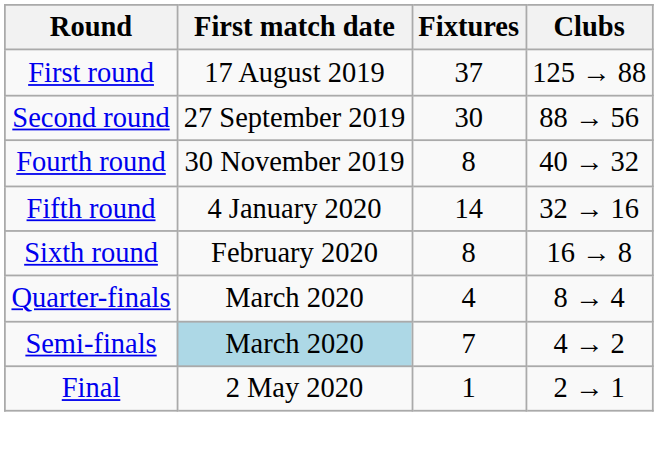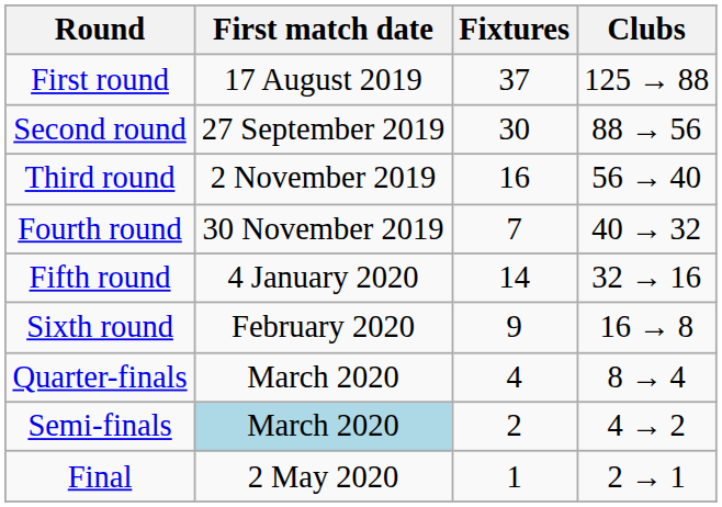+ row: Third round | 2 November 2019 | 16 | 56 → 40
Fourth round | Fixtures: 8 -> 7
Sixth round | Fixtures: 8 -> 9
Semi-finals | Fixtures: 7 -> 2
